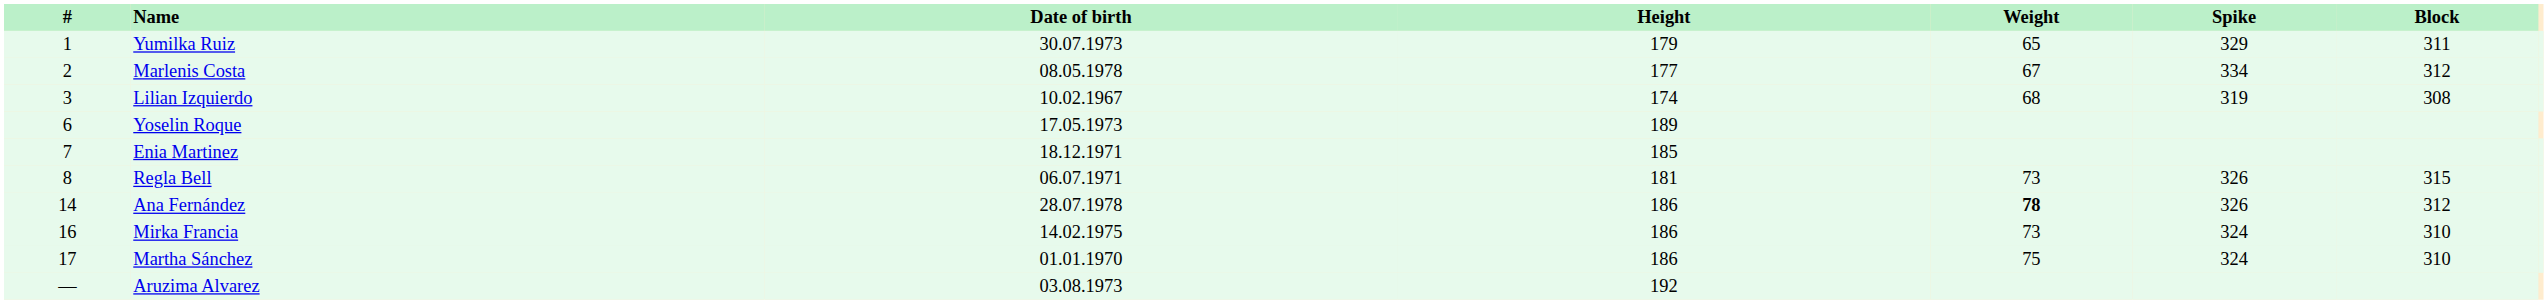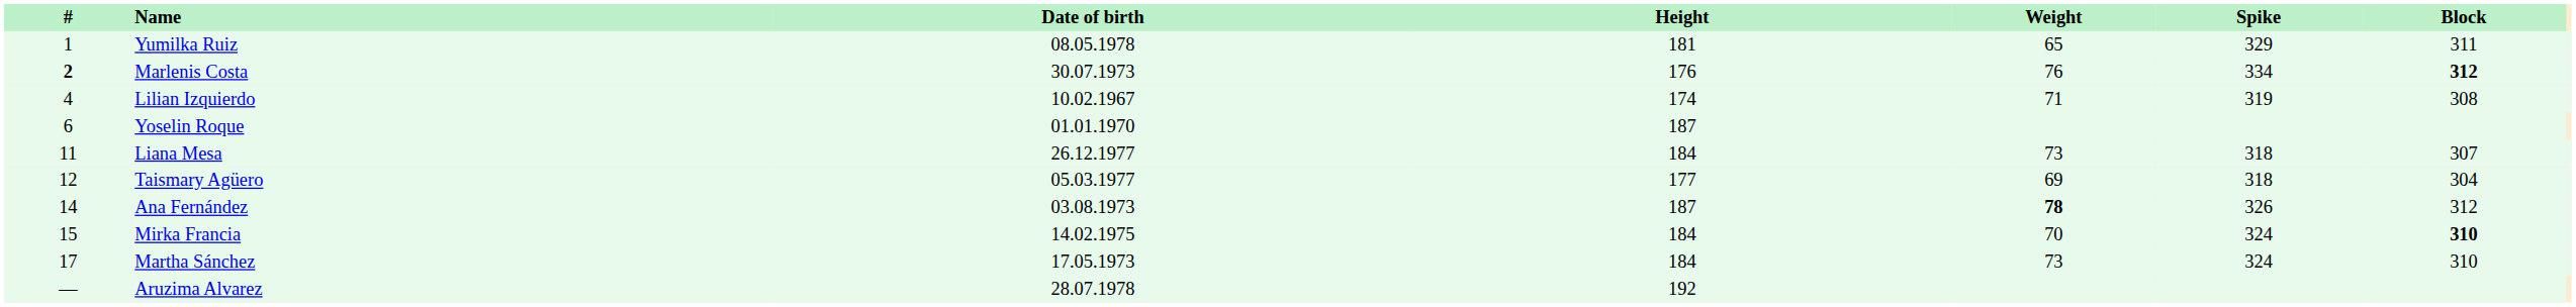Yumilka Ruiz | Date of birth: 30.07.1973 -> 08.05.1978
Yumilka Ruiz | Height: 179 -> 181
Marlenis Costa | #: normal -> bold
Marlenis Costa | Date of birth: 08.05.1978 -> 30.07.1973
Marlenis Costa | Height: 177 -> 176
Marlenis Costa | Weight: 67 -> 76
Marlenis Costa | Block: normal -> bold
Lilian Izquierdo | #: 3 -> 4
Lilian Izquierdo | Weight: 68 -> 71
Yoselin Roque | Date of birth: 17.05.1973 -> 01.01.1970
Yoselin Roque | Height: 189 -> 187
- row: 7 | Enia Martinez | 18.12.1971 | 185
- row: 8 | Regla Bell | 06.07.1971 | 181 | 73 | 326 | 315
+ row: 11 | Liana Mesa | 26.12.1977 | 184 | 73 | 318 | 307
+ row: 12 | Taismary Agüero | 05.03.1977 | 177 | 69 | 318 | 304
Ana Fernández | Date of birth: 28.07.1978 -> 03.08.1973
Ana Fernández | Height: 186 -> 187
Mirka Francia | #: 16 -> 15
Mirka Francia | Height: 186 -> 184
Mirka Francia | Weight: 73 -> 70
Mirka Francia | Block: normal -> bold
Martha Sánchez | Date of birth: 01.01.1970 -> 17.05.1973
Martha Sánchez | Height: 186 -> 184
Martha Sánchez | Weight: 75 -> 73
Aruzima Alvarez | Date of birth: 03.08.1973 -> 28.07.1978
